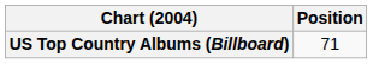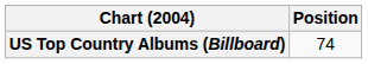US Top Country Albums (Billboard) | Position: 71 -> 74
